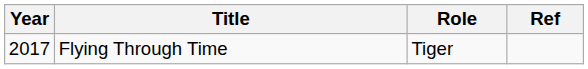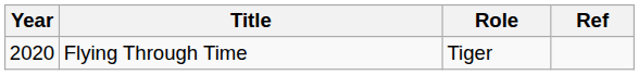Flying Through Time | Year: 2017 -> 2020
